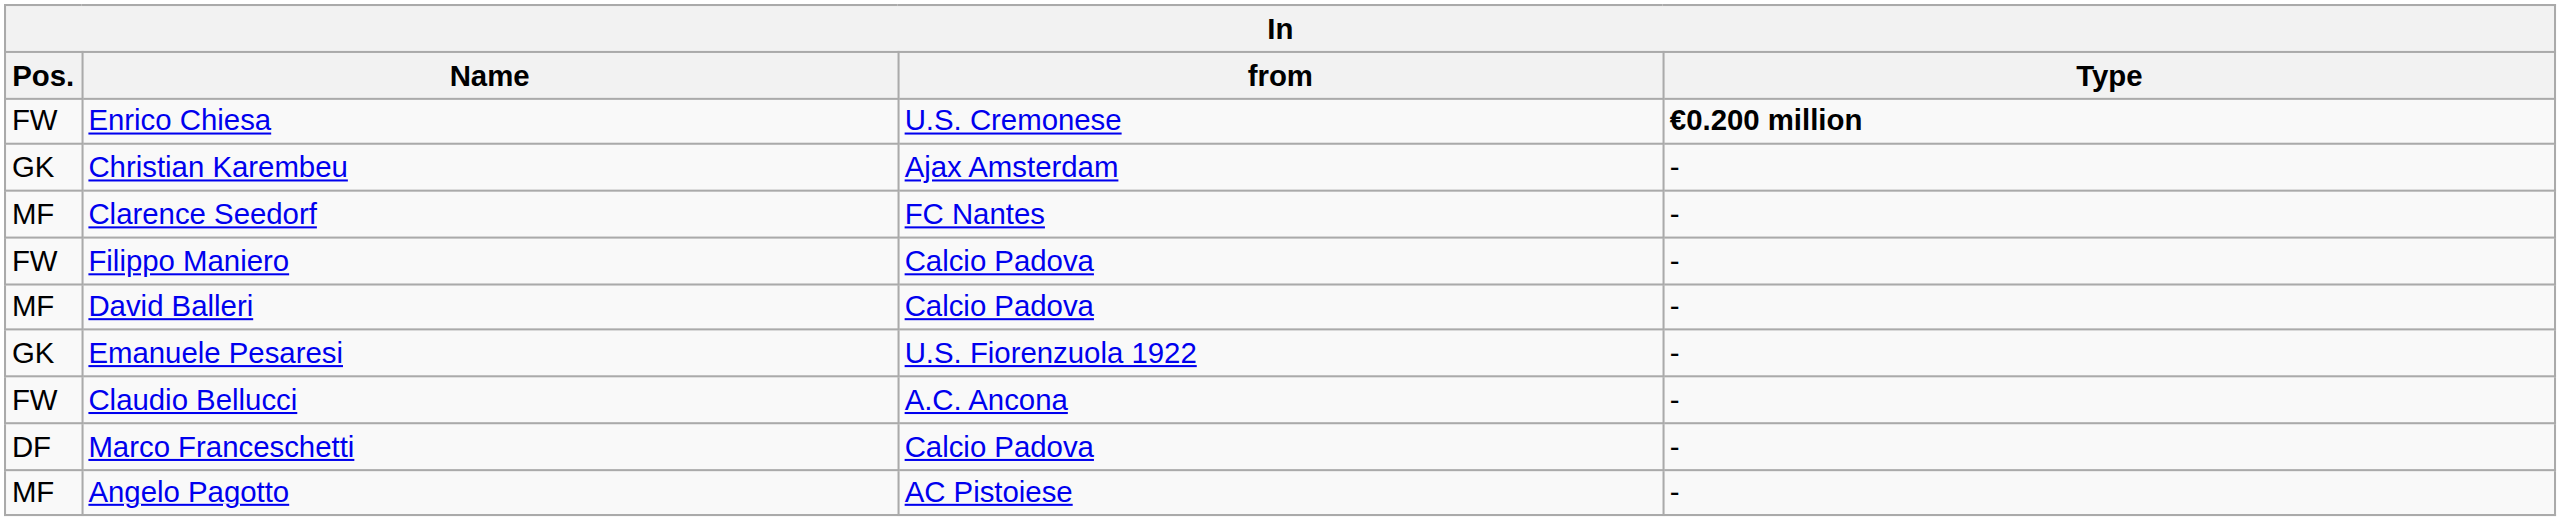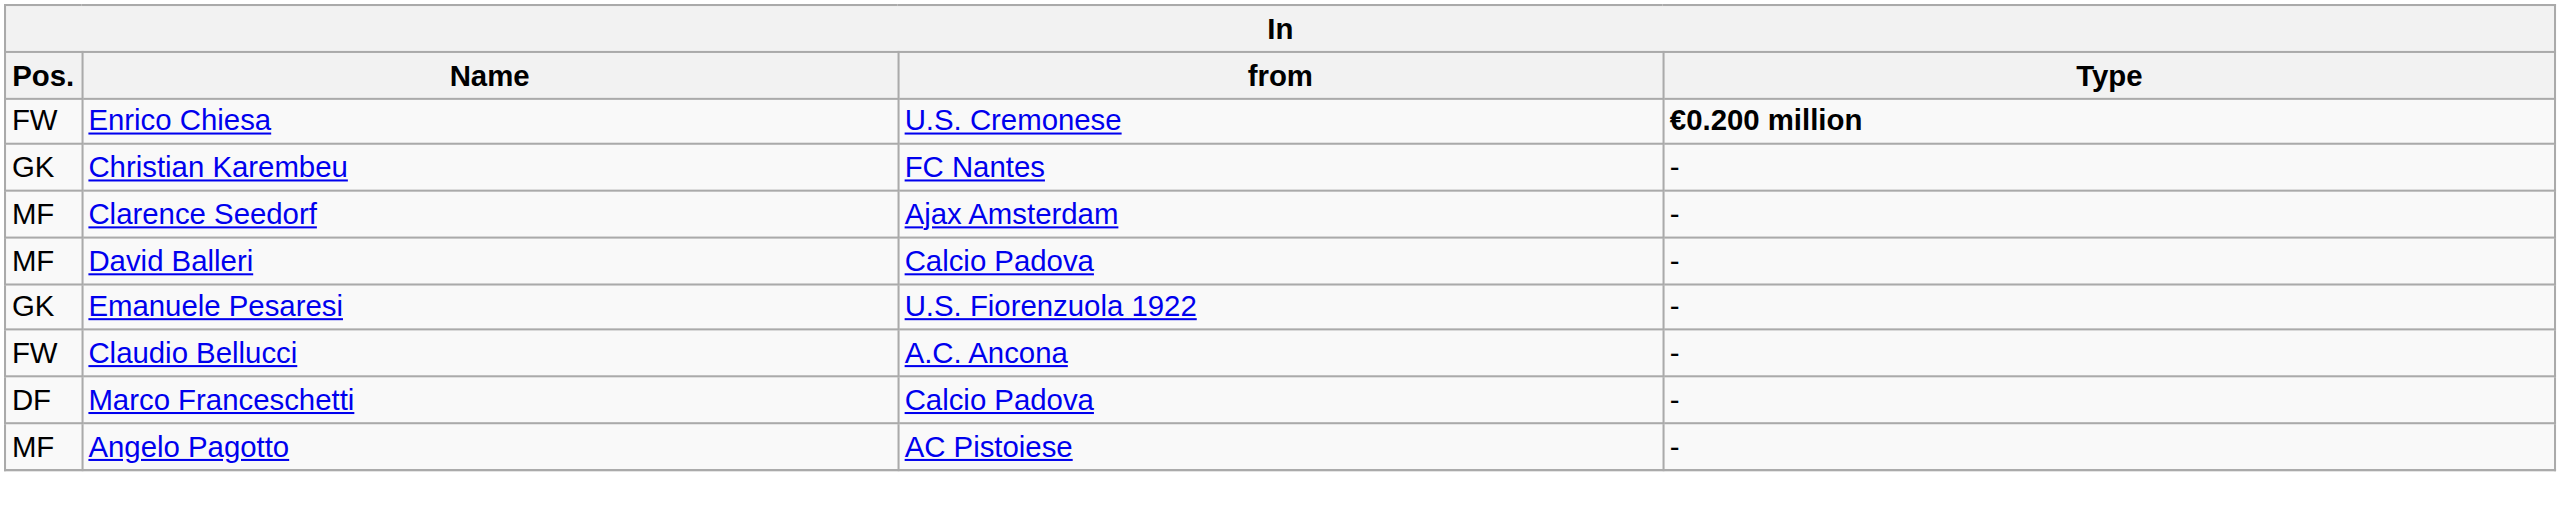Christian Karembeu | from: Ajax Amsterdam -> FC Nantes
Clarence Seedorf | from: FC Nantes -> Ajax Amsterdam
- row: FW | Filippo Maniero | Calcio Padova | -
